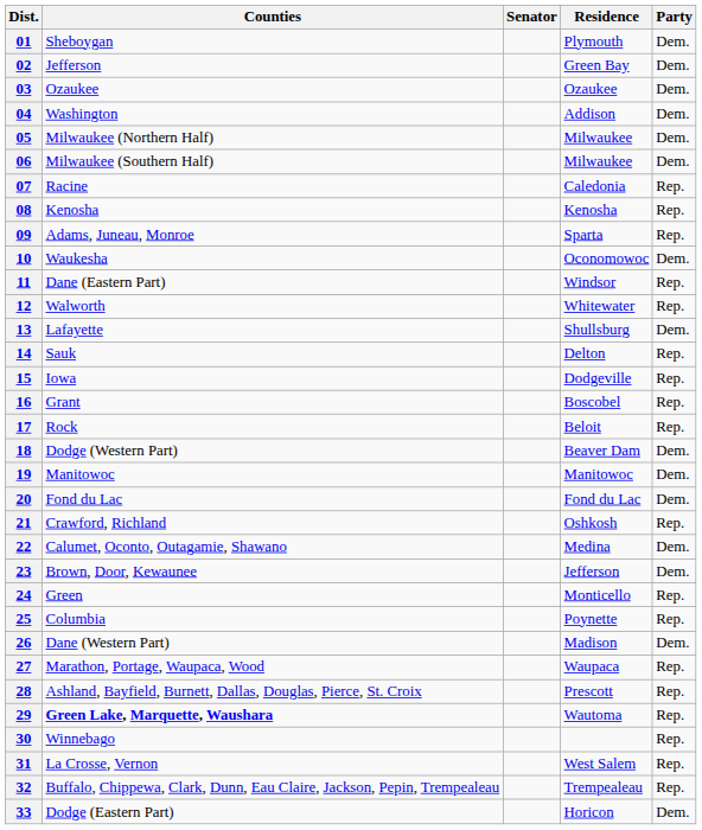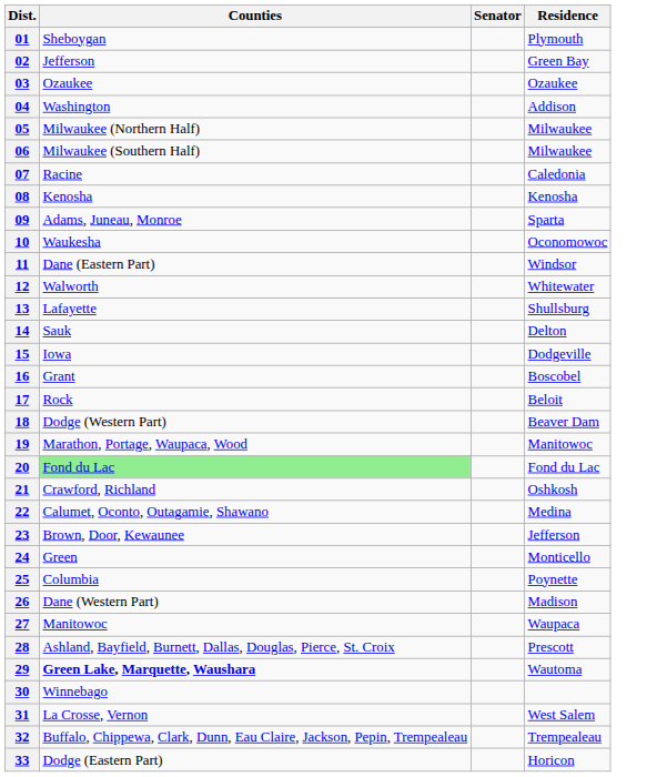- column: Party | Dem. | Dem. | Dem. | Dem. | Dem. | Dem. | Rep. | Rep. | Rep. | Dem. | Rep. | Rep. | Dem. | Rep. | Rep. | Rep. | Rep. | Dem. | Dem. | Dem. | Rep. | Dem. | Dem. | Rep. | Rep. | Dem. | Rep. | Rep. | Rep. | Rep. | Rep. | Rep. | Dem.
19 | Counties: Manitowoc -> Marathon, Portage, Waupaca, Wood
20 | Counties: no background -> lightgreen background
27 | Counties: Marathon, Portage, Waupaca, Wood -> Manitowoc
